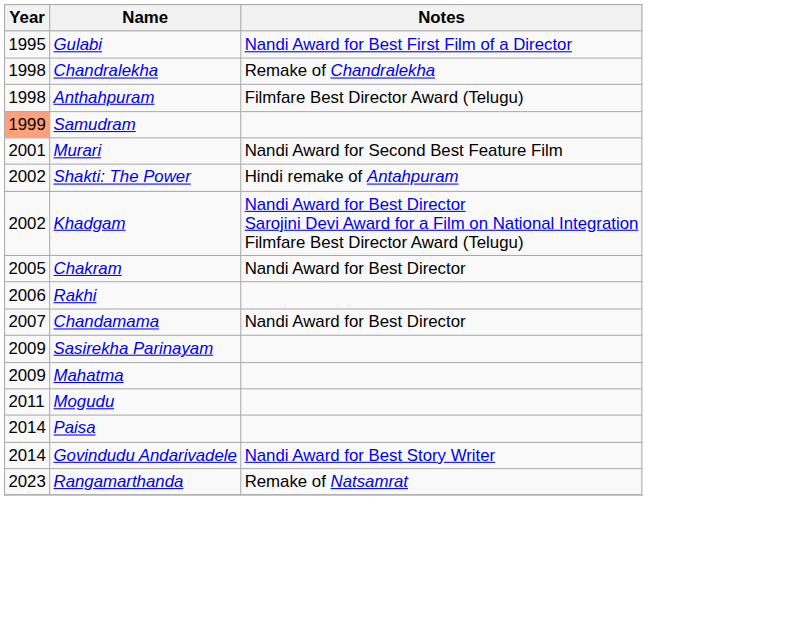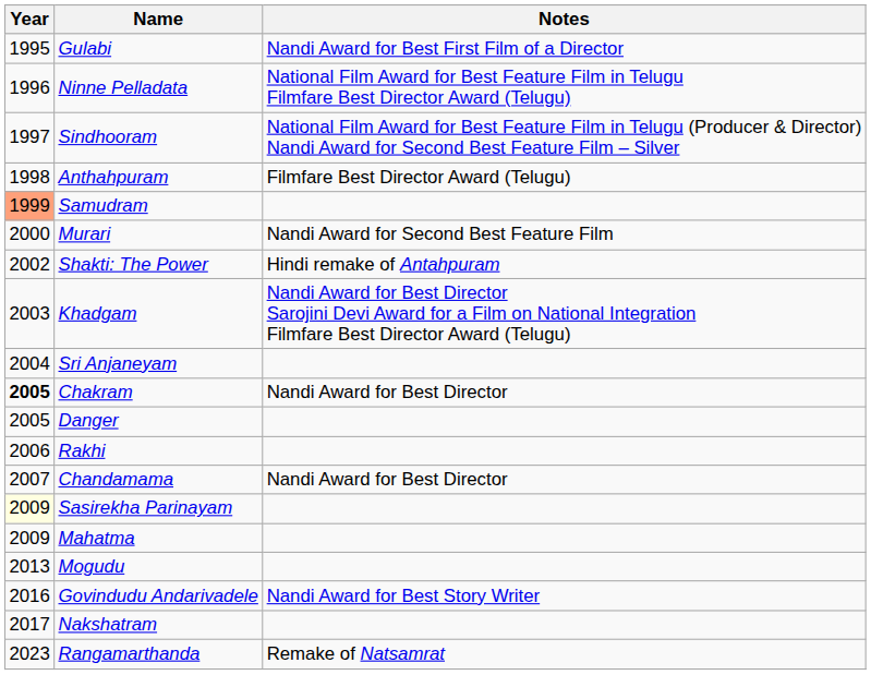+ row: 1996 | Ninne Pelladata | National Film Award for Best Feature Film in Telugu Filmfare Best Director Award (Telugu)
+ row: 1997 | Sindhooram | National Film Award for Best Feature Film in Telugu (Producer & Director) Nandi Award for Second Best Feature Film – Silver
- row: 1998 | Chandralekha | Remake of Chandralekha
Murari | Year: 2001 -> 2000
Khadgam | Year: 2002 -> 2003
+ row: 2004 | Sri Anjaneyam
Chakram | Year: normal -> bold
+ row: 2005 | Danger
Sasirekha Parinayam | Year: no background -> lightyellow background
Mogudu | Year: 2011 -> 2013
- row: 2014 | Paisa
Govindudu Andarivadele | Year: 2014 -> 2016
+ row: 2017 | Nakshatram
